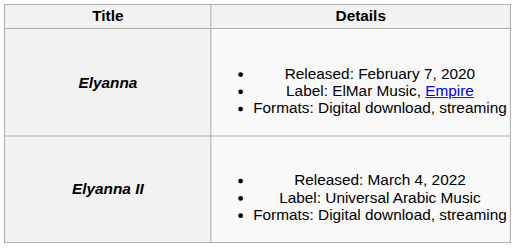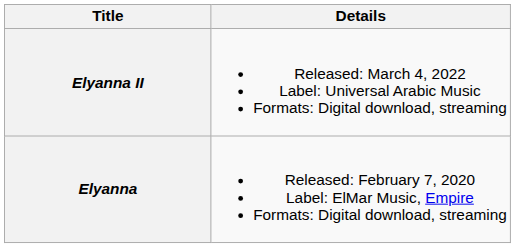rows swapped: Elyanna <-> Elyanna II
